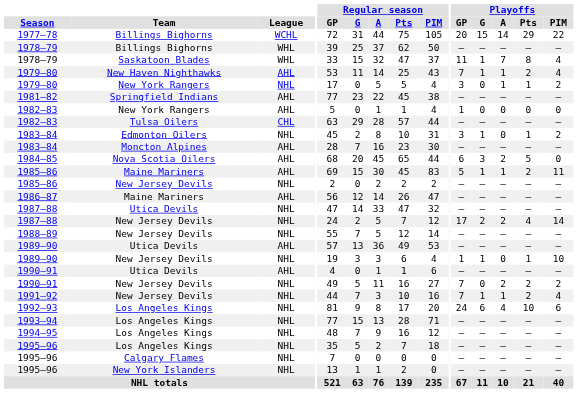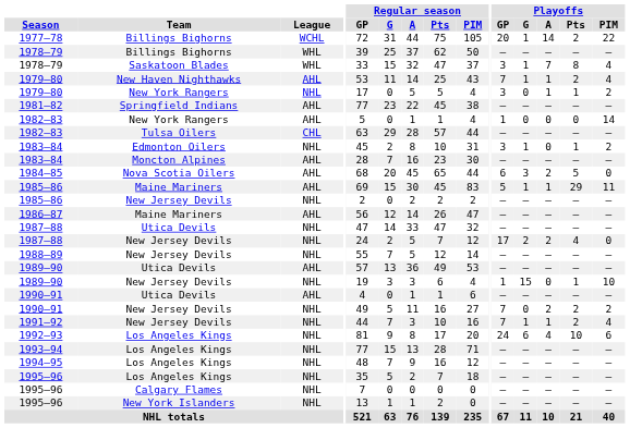1977–78 | Playoffs / G: 15 -> 1
1977–78 | Playoffs / Pts: 29 -> 2
1978–79 / Saskatoon Blades | Playoffs / GP: 11 -> 3
1982–83 / New York Rangers | Playoffs / PIM: 0 -> 14
1985–86 / Maine Mariners | Playoffs / Pts: 2 -> 29
1987–88 / New Jersey Devils | Playoffs / PIM: 14 -> 0
1989–90 / New Jersey Devils | Playoffs / G: 1 -> 15
